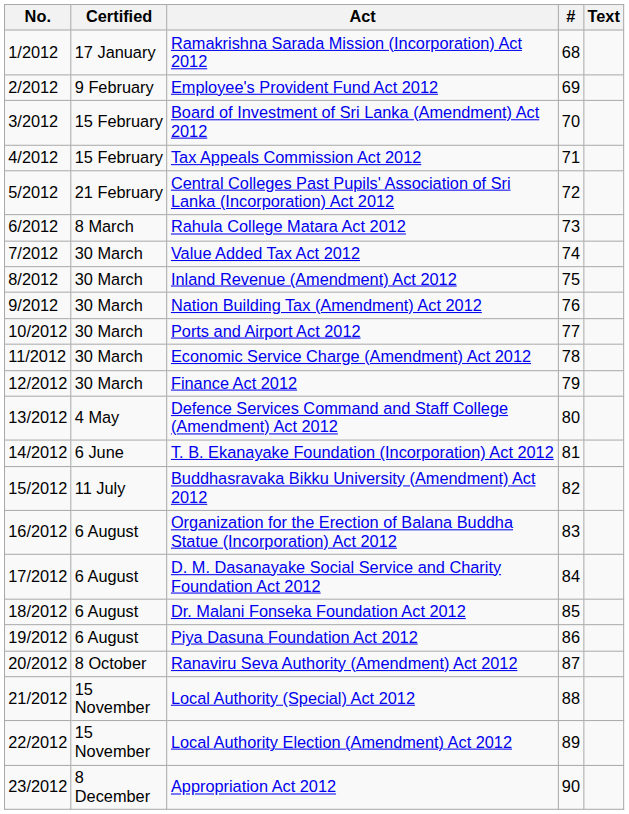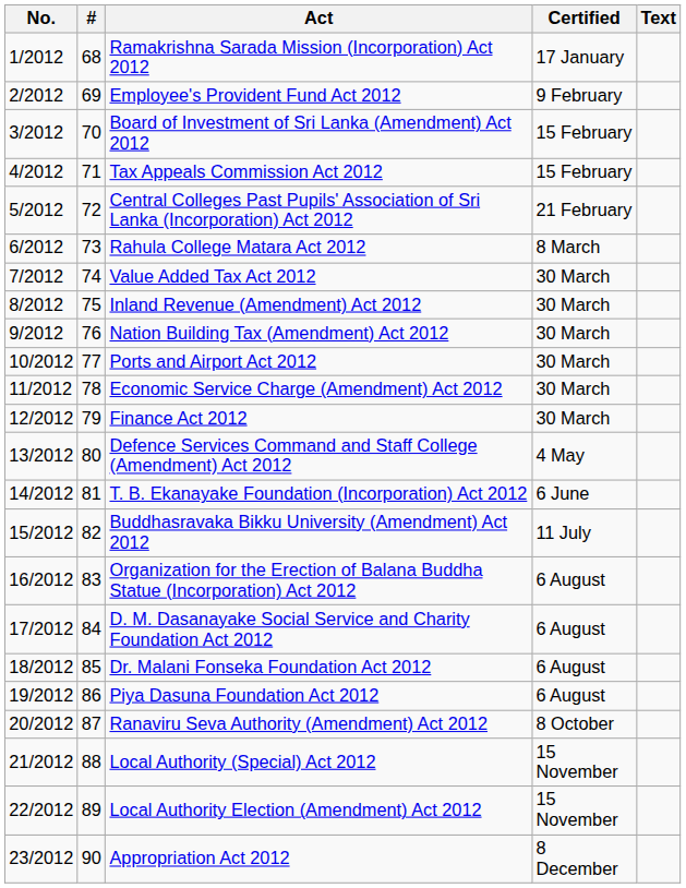columns swapped: # <-> Certified
